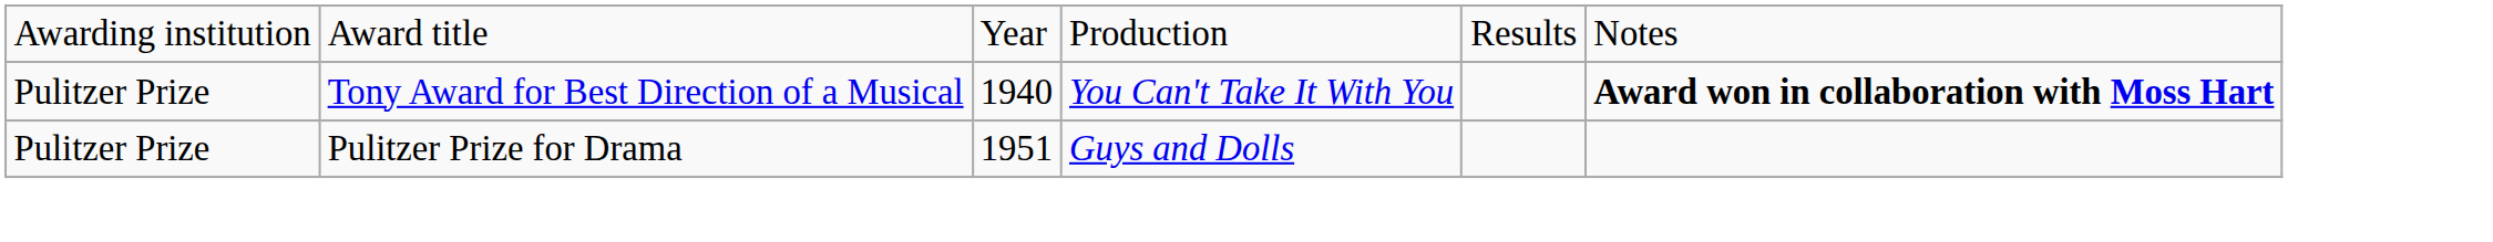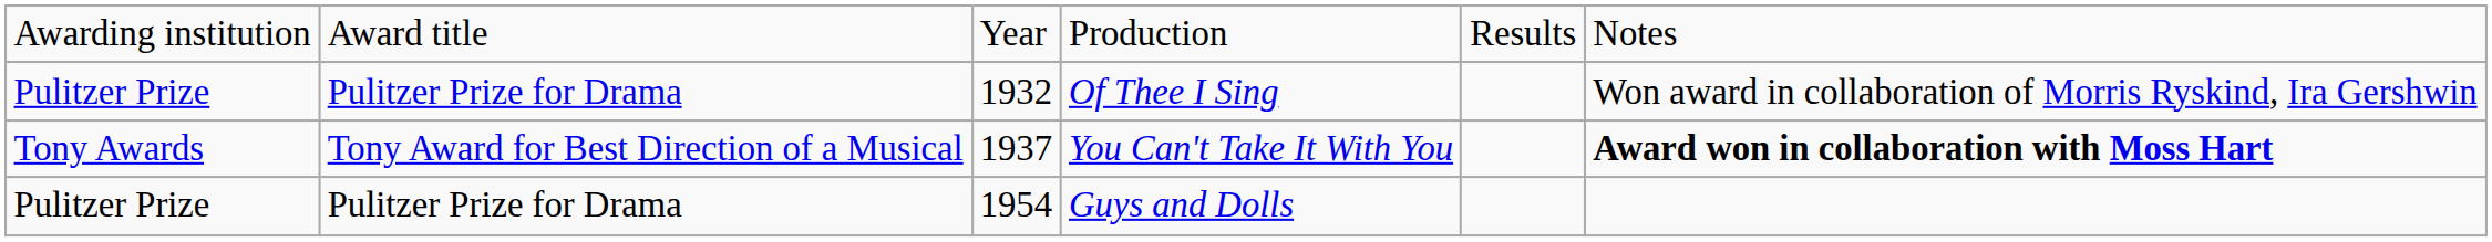+ row: Pulitzer Prize | Pulitzer Prize for Drama | 1932 | Of Thee I Sing | Won award in collaboration of Morris Ryskind, Ira Gershwin
You Can't Take It With You | column 1: Pulitzer Prize -> Tony Awards
You Can't Take It With You | column 3: 1940 -> 1937
Guys and Dolls | column 3: 1951 -> 1954
